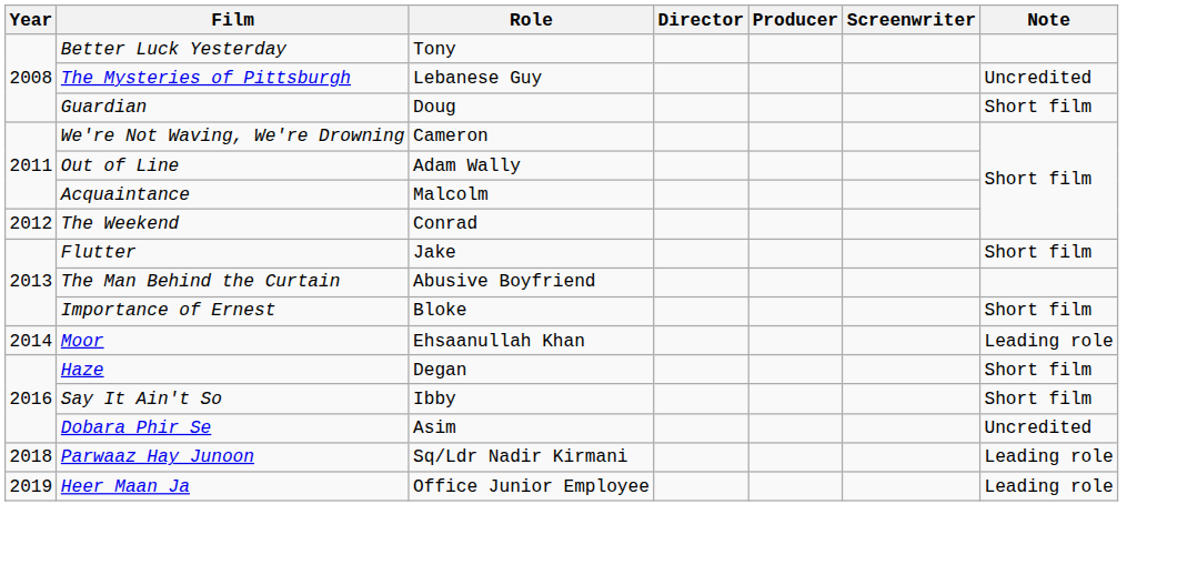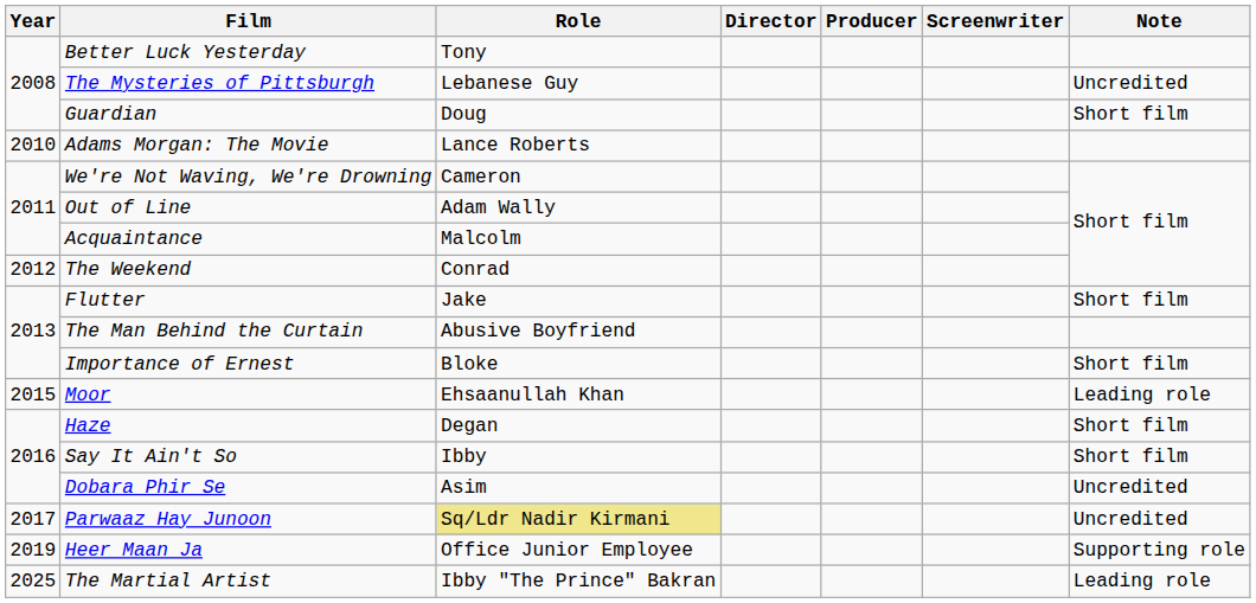+ row: 2010 | Adams Morgan: The Movie | Lance Roberts
Moor | Year: 2014 -> 2015
Parwaaz Hay Junoon | Year: 2018 -> 2017
Parwaaz Hay Junoon | Role: no background -> khaki background
Parwaaz Hay Junoon | Note: Leading role -> Uncredited
Heer Maan Ja | Note: Leading role -> Supporting role
+ row: 2025 | The Martial Artist | Ibby "The Prince" Bakran | Leading role
